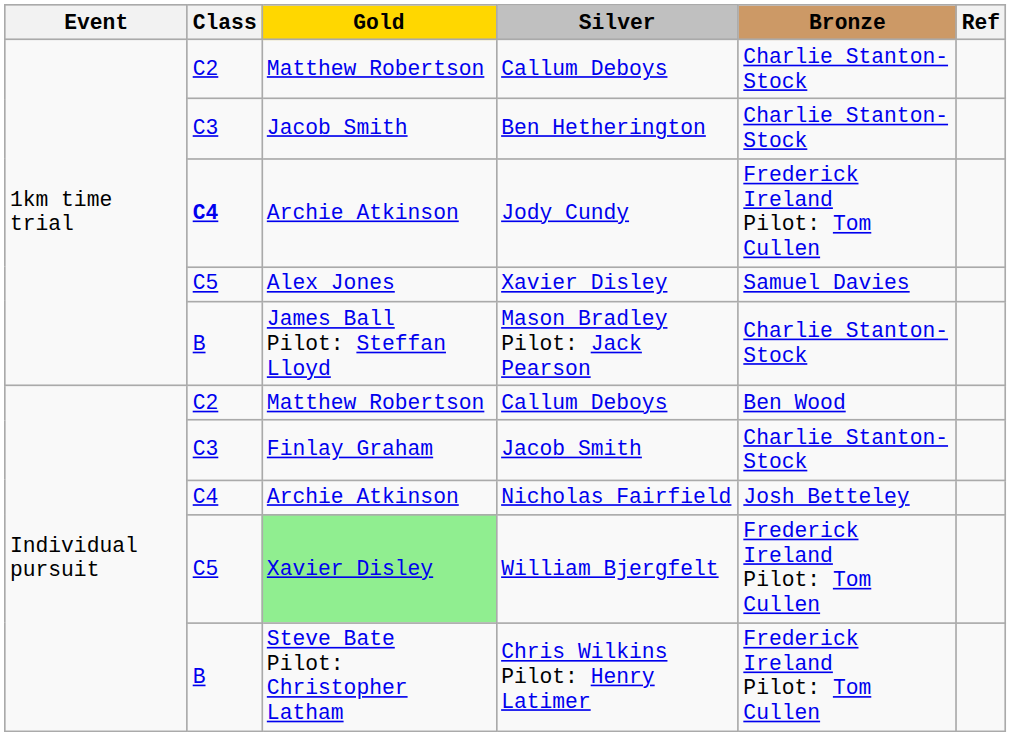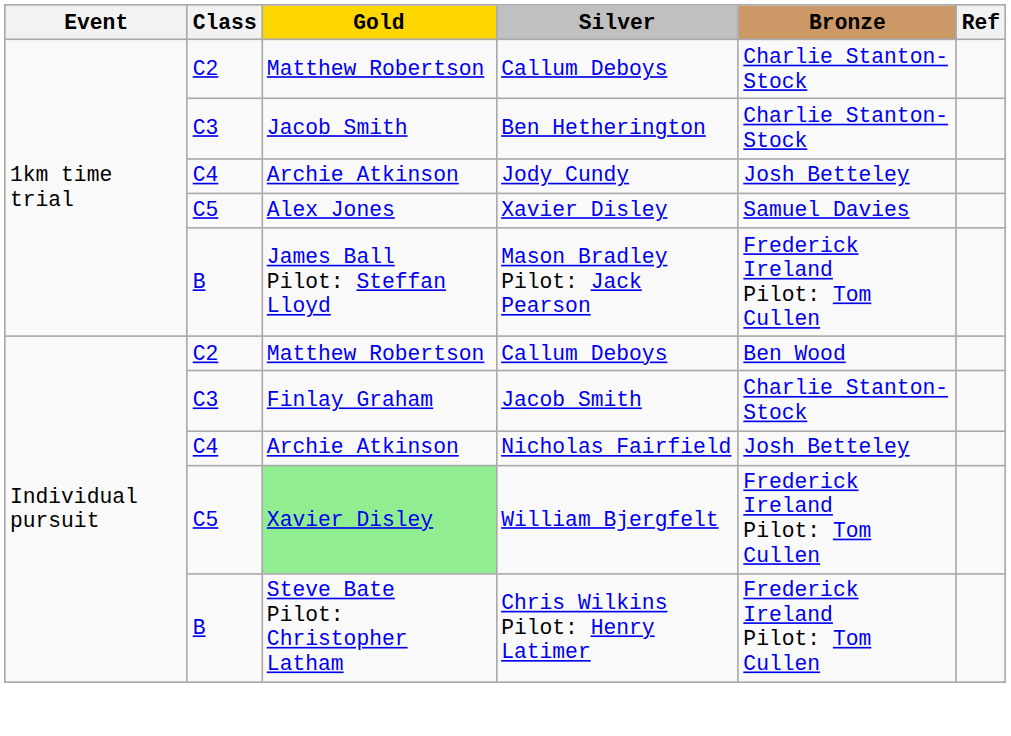Jody Cundy | Class: bold -> normal
Jody Cundy | Bronze: Frederick Ireland Pilot: Tom Cullen -> Josh Betteley
Mason Bradley Pilot: Jack Pearson | Bronze: Charlie Stanton-Stock -> Frederick Ireland Pilot: Tom Cullen
